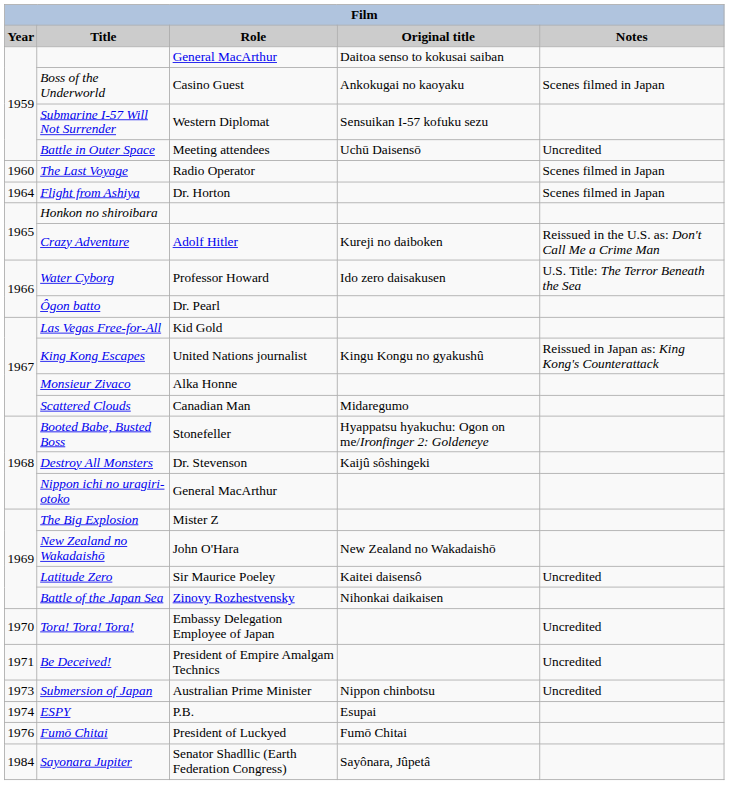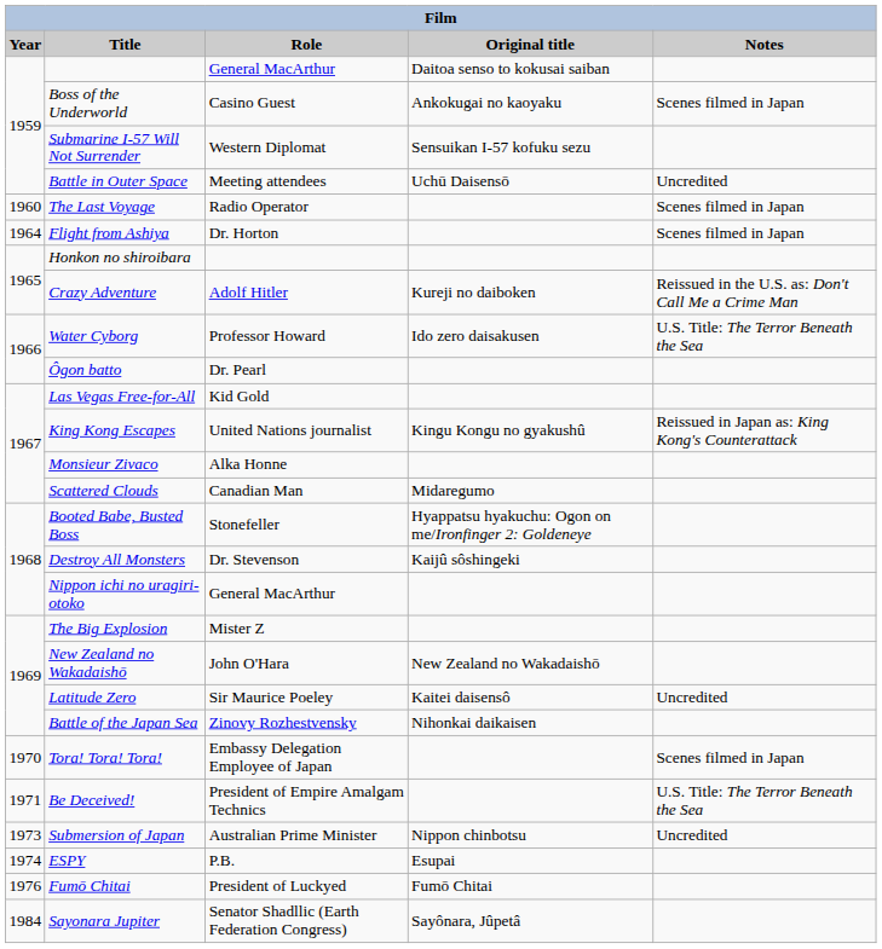Tora! Tora! Tora! | Notes: Uncredited -> Scenes filmed in Japan
Be Deceived! | Notes: Uncredited -> U.S. Title: The Terror Beneath the Sea
